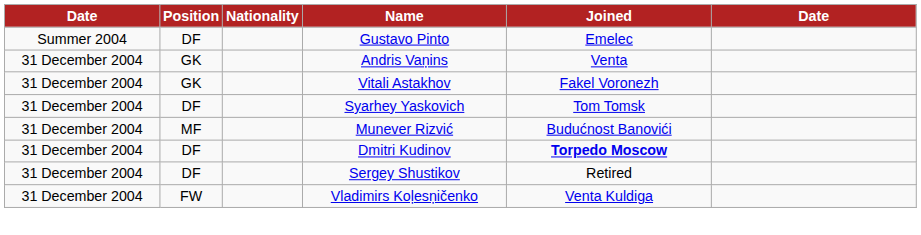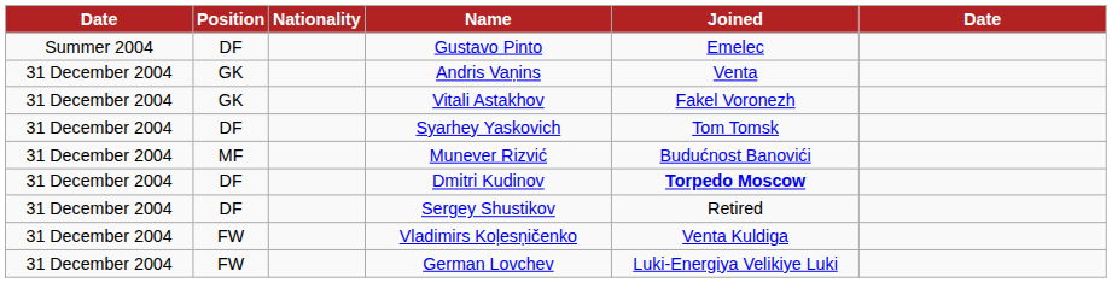+ row: 31 December 2004 | FW | German Lovchev | Luki-Energiya Velikiye Luki
